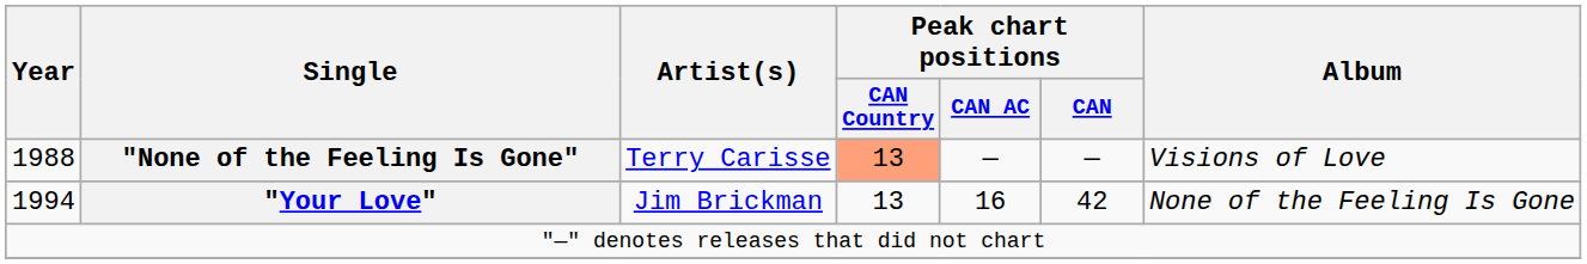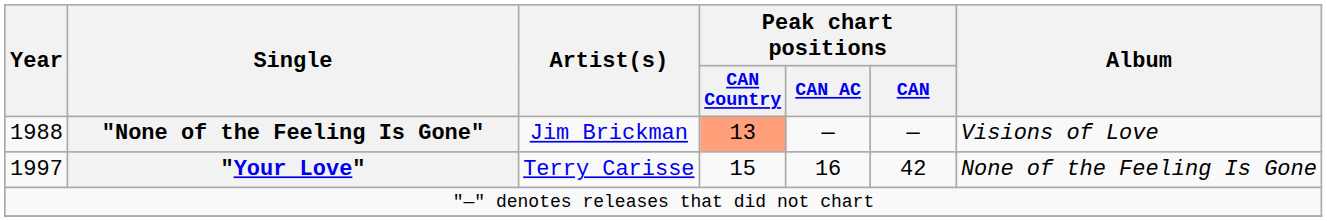"None of the Feeling Is Gone" | Artist(s): Terry Carisse -> Jim Brickman
"Your Love" | Year: 1994 -> 1997
"Your Love" | Artist(s): Jim Brickman -> Terry Carisse
"Your Love" | Peak chart positions / CAN Country: 13 -> 15
